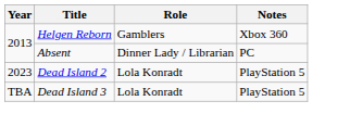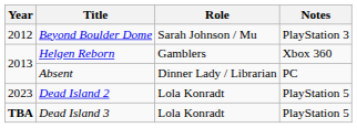+ row: 2012 | Beyond Boulder Dome | Sarah Johnson / Mu | PlayStation 3
Dead Island 3 | Year: normal -> bold
